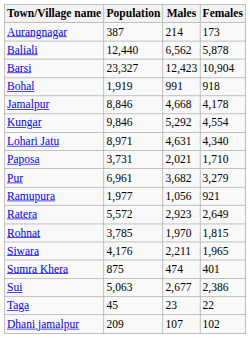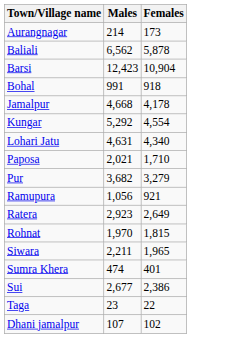- column: Population | 387 | 12,440 | 23,327 | 1,919 | 8,846 | 9,846 | 8,971 | 3,731 | 6,961 | 1,977 | 5,572 | 3,785 | 4,176 | 875 | 5,063 | 45 | 209
